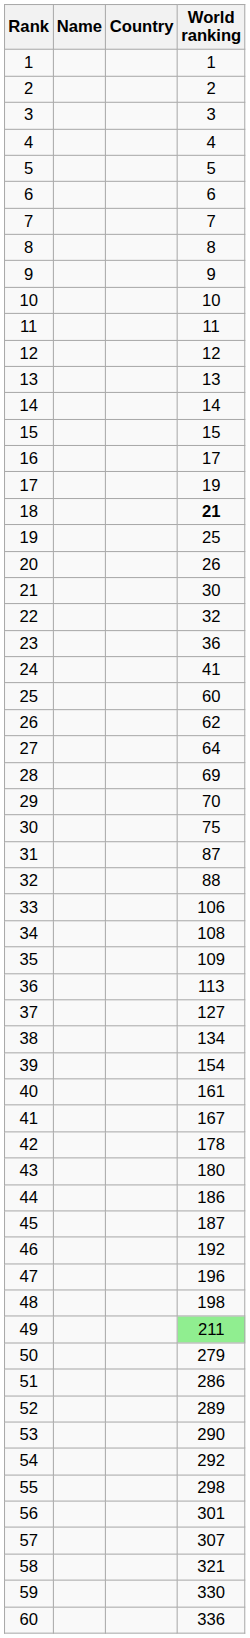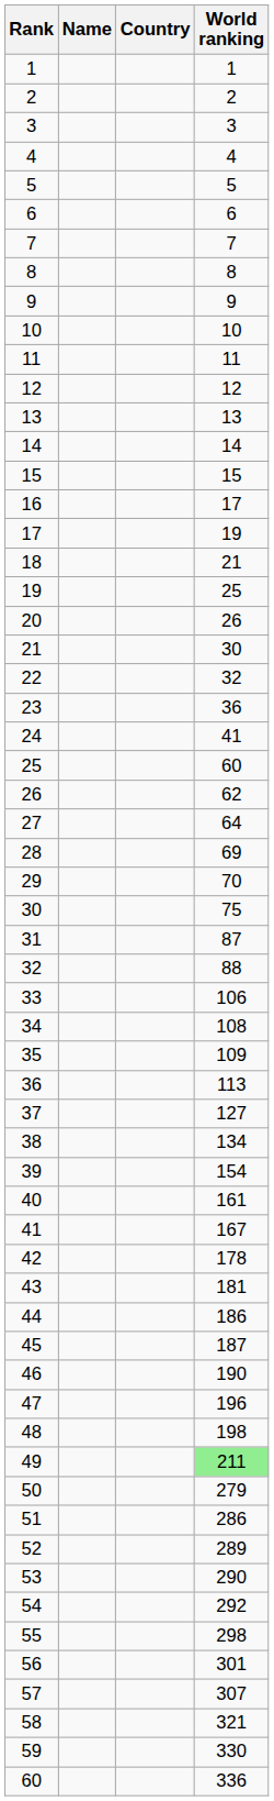18 | World ranking: bold -> normal
43 | World ranking: 180 -> 181
46 | World ranking: 192 -> 190
